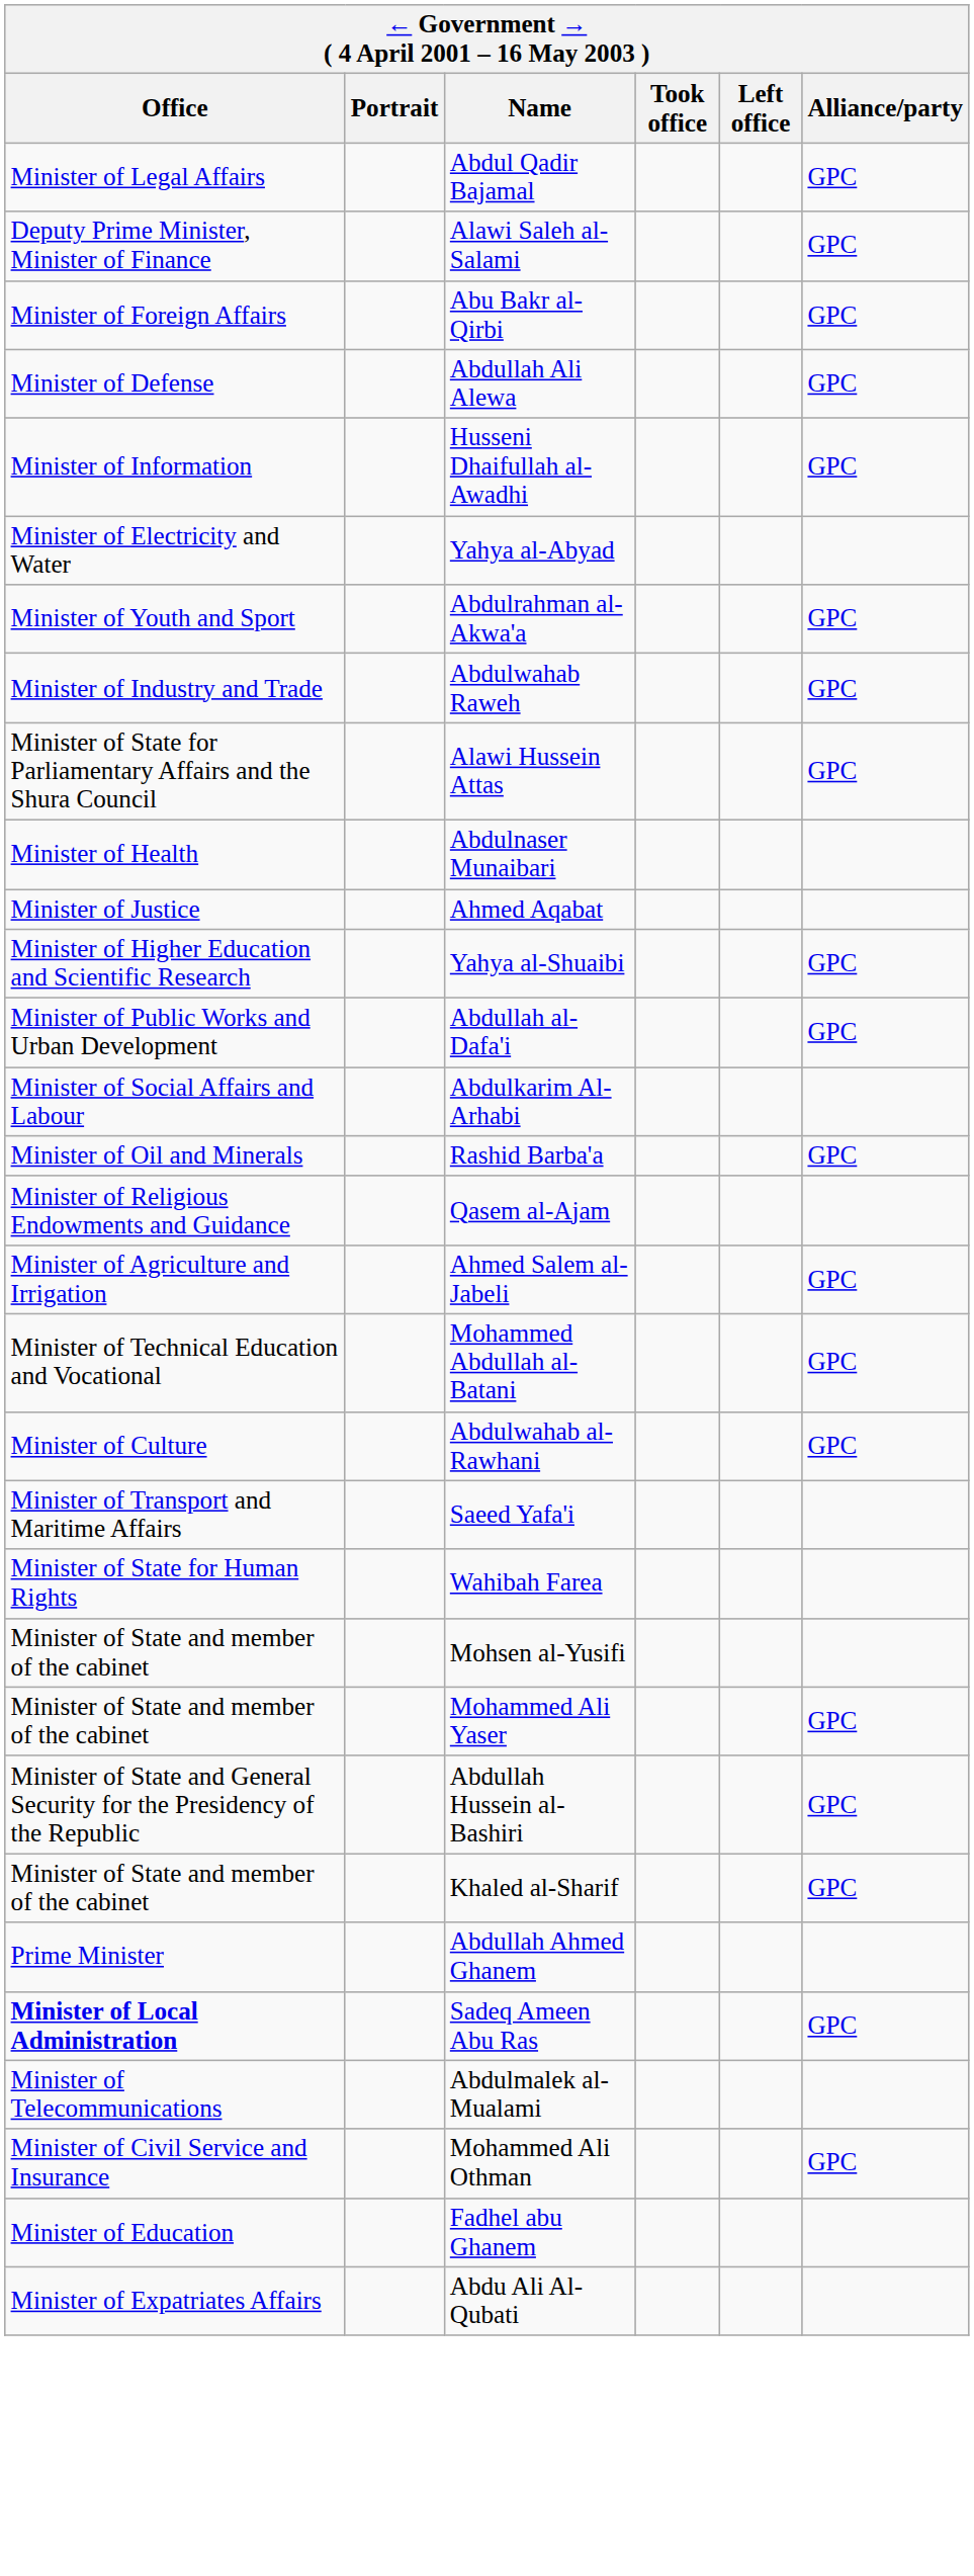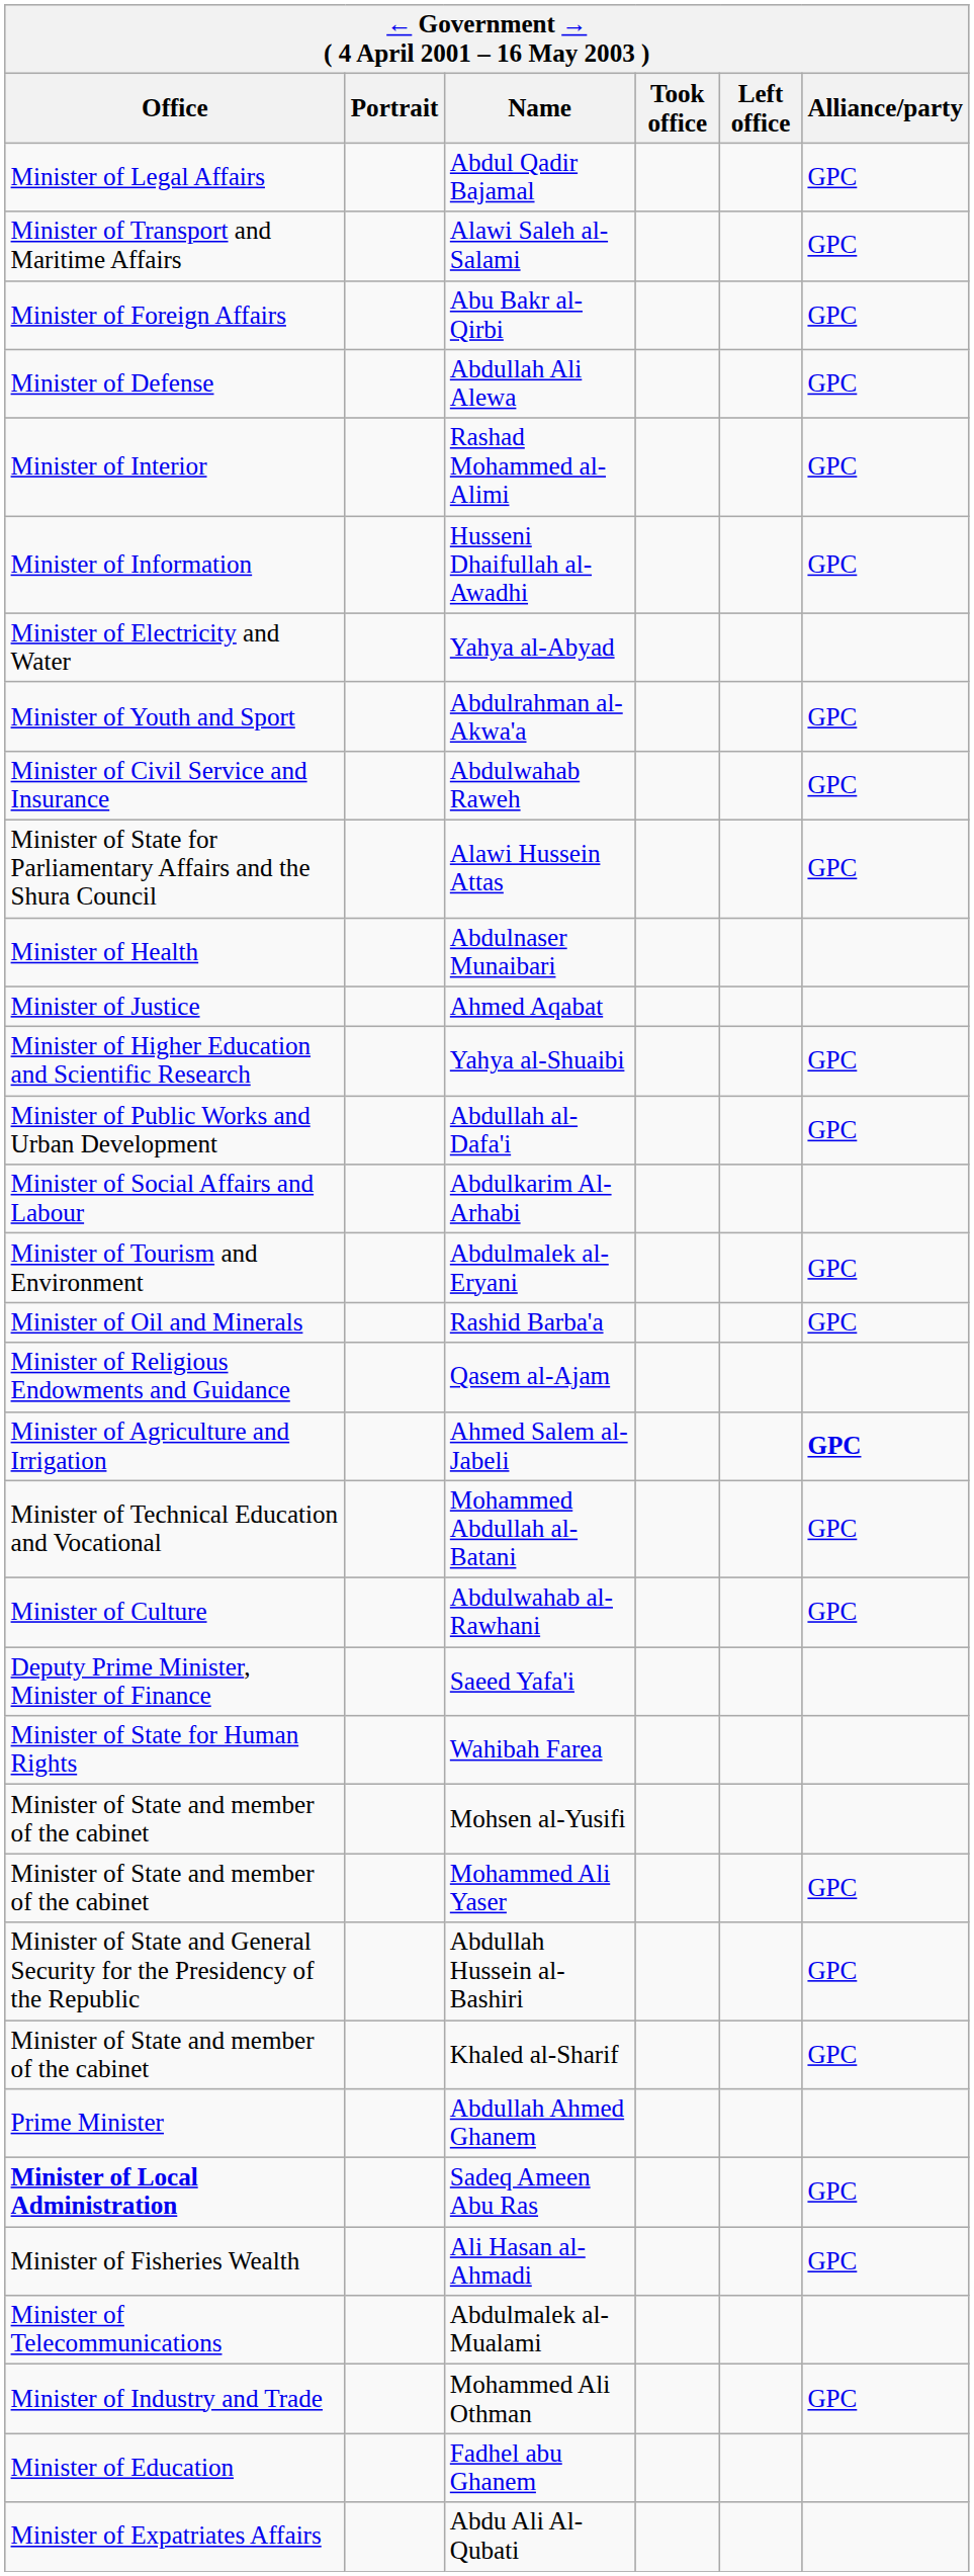Alawi Saleh al-Salami | Office: Deputy Prime Minister, Minister of Finance -> Minister of Transport and Maritime Affairs
+ row: Minister of Interior | Rashad Mohammed al-Alimi | GPC
Abdulwahab Raweh | Office: Minister of Industry and Trade -> Minister of Civil Service and Insurance
+ row: Minister of Tourism and Environment | Abdulmalek al-Eryani | GPC
Ahmed Salem al-Jabeli | Alliance/party: normal -> bold
Saeed Yafa'i | Office: Minister of Transport and Maritime Affairs -> Deputy Prime Minister, Minister of Finance
+ row: Minister of Fisheries Wealth | Ali Hasan al-Ahmadi | GPC
Mohammed Ali Othman | Office: Minister of Civil Service and Insurance -> Minister of Industry and Trade
